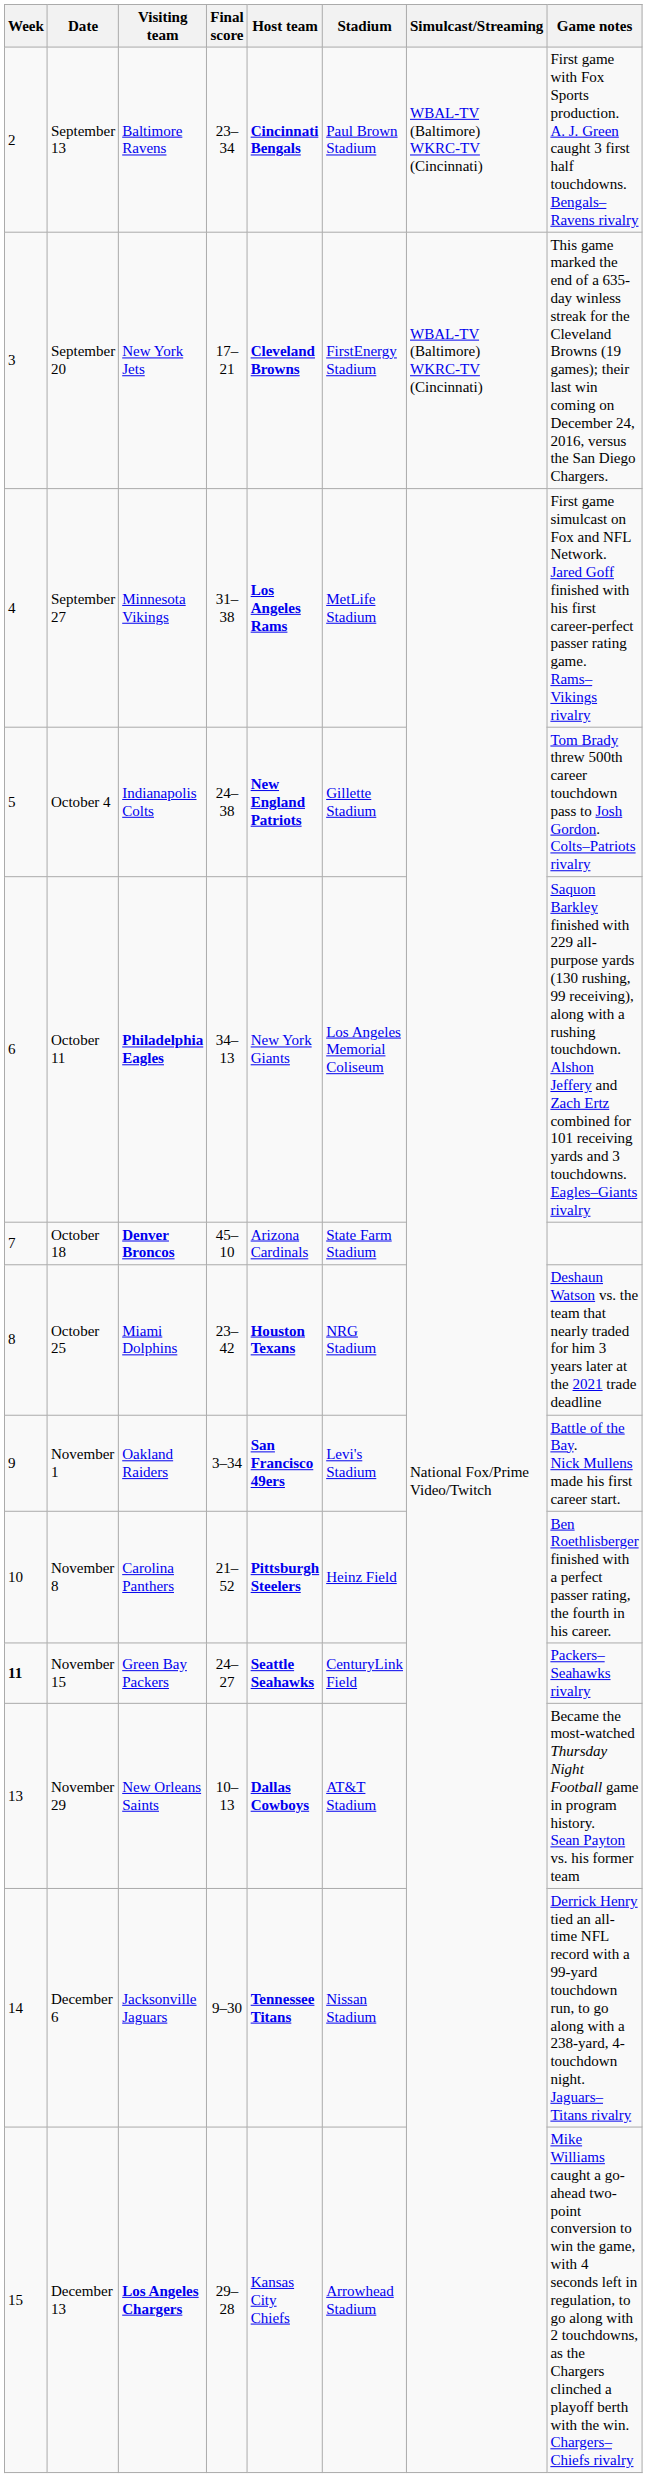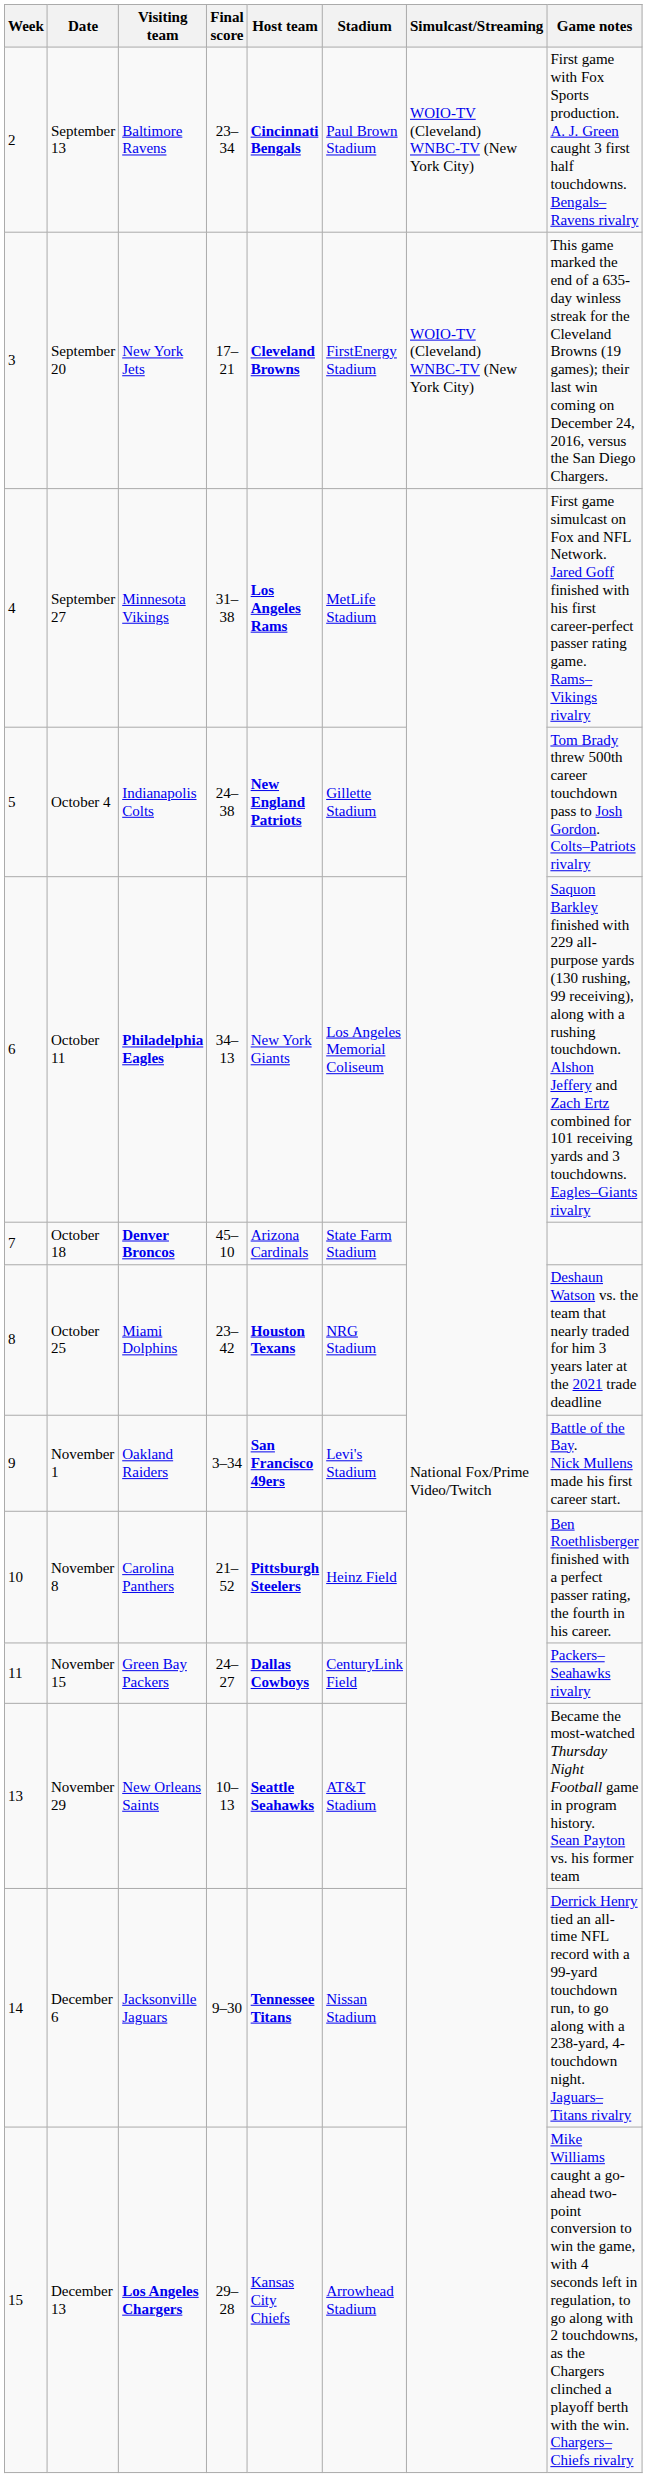September 13 | Simulcast/Streaming: WBAL-TV (Baltimore) WKRC-TV (Cincinnati) -> WOIO-TV (Cleveland) WNBC-TV (New York City)
September 20 | Simulcast/Streaming: WBAL-TV (Baltimore) WKRC-TV (Cincinnati) -> WOIO-TV (Cleveland) WNBC-TV (New York City)
November 15 | Week: bold -> normal
November 15 | Host team: Seattle Seahawks -> Dallas Cowboys
November 29 | Host team: Dallas Cowboys -> Seattle Seahawks
